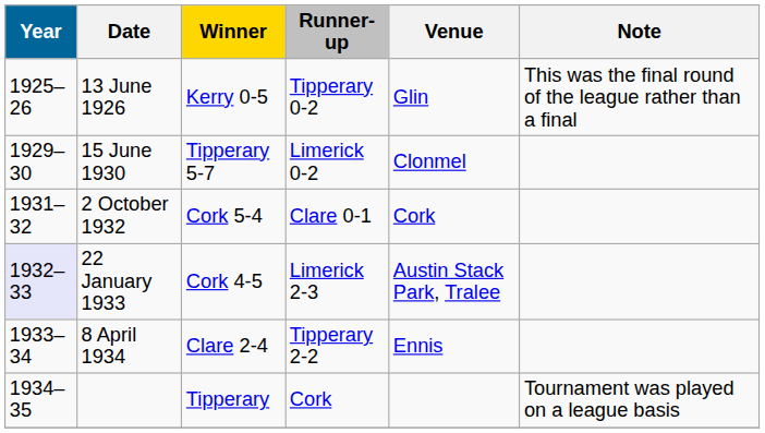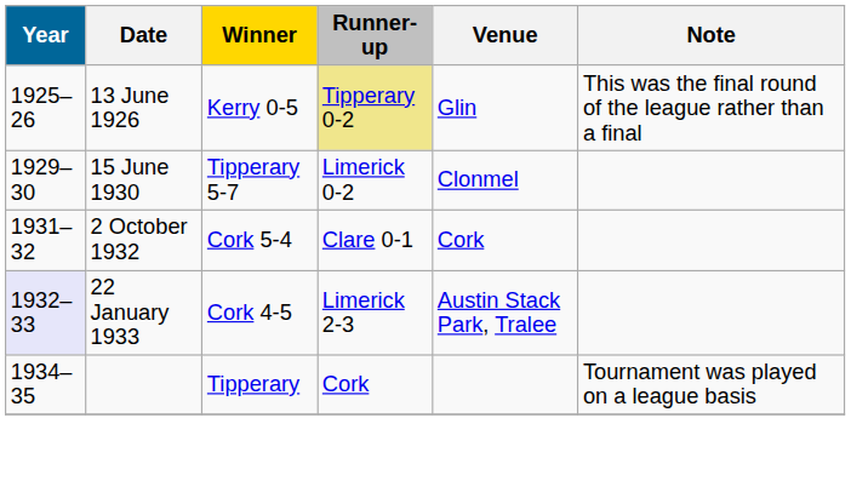13 June 1926 | Runner-up: no background -> khaki background
- row: 1933–34 | 8 April 1934 | Clare 2-4 | Tipperary 2-2 | Ennis
